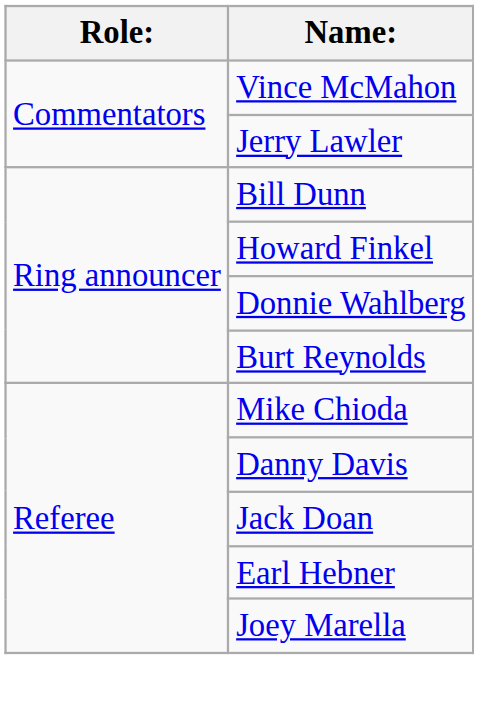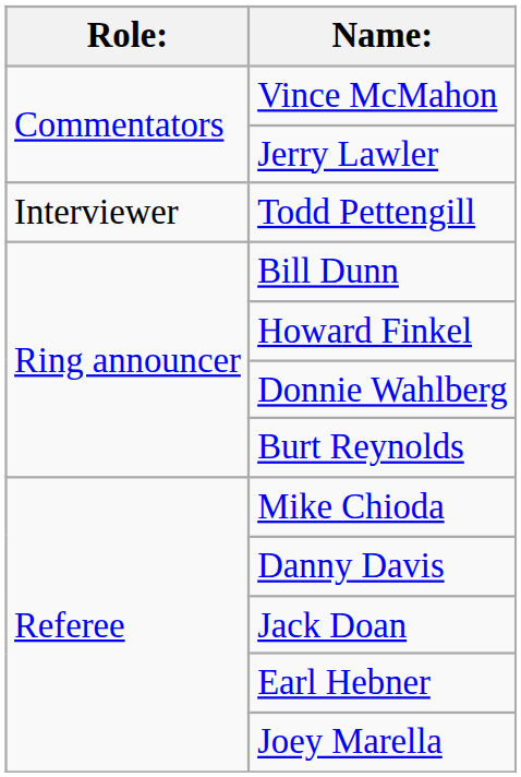+ row: Interviewer | Todd Pettengill
